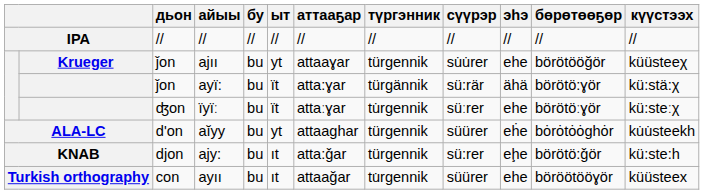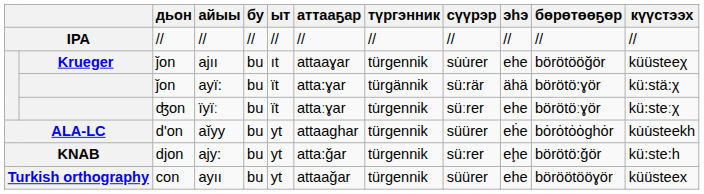ajıı | ыт: yt -> ıt
ajy: | ыт: ıt -> yt
ayıı | ыт: ıt -> yt
ayıı | түргэнник: tu̇rgennik -> türgennik
